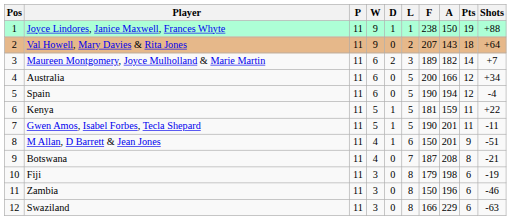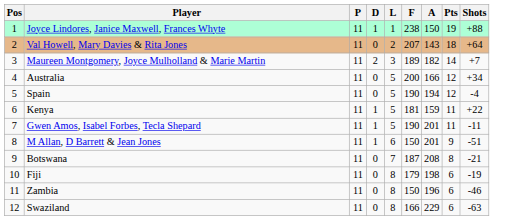- column: W | 9 | 9 | 6 | 6 | 6 | 5 | 5 | 4 | 4 | 3 | 3 | 3
